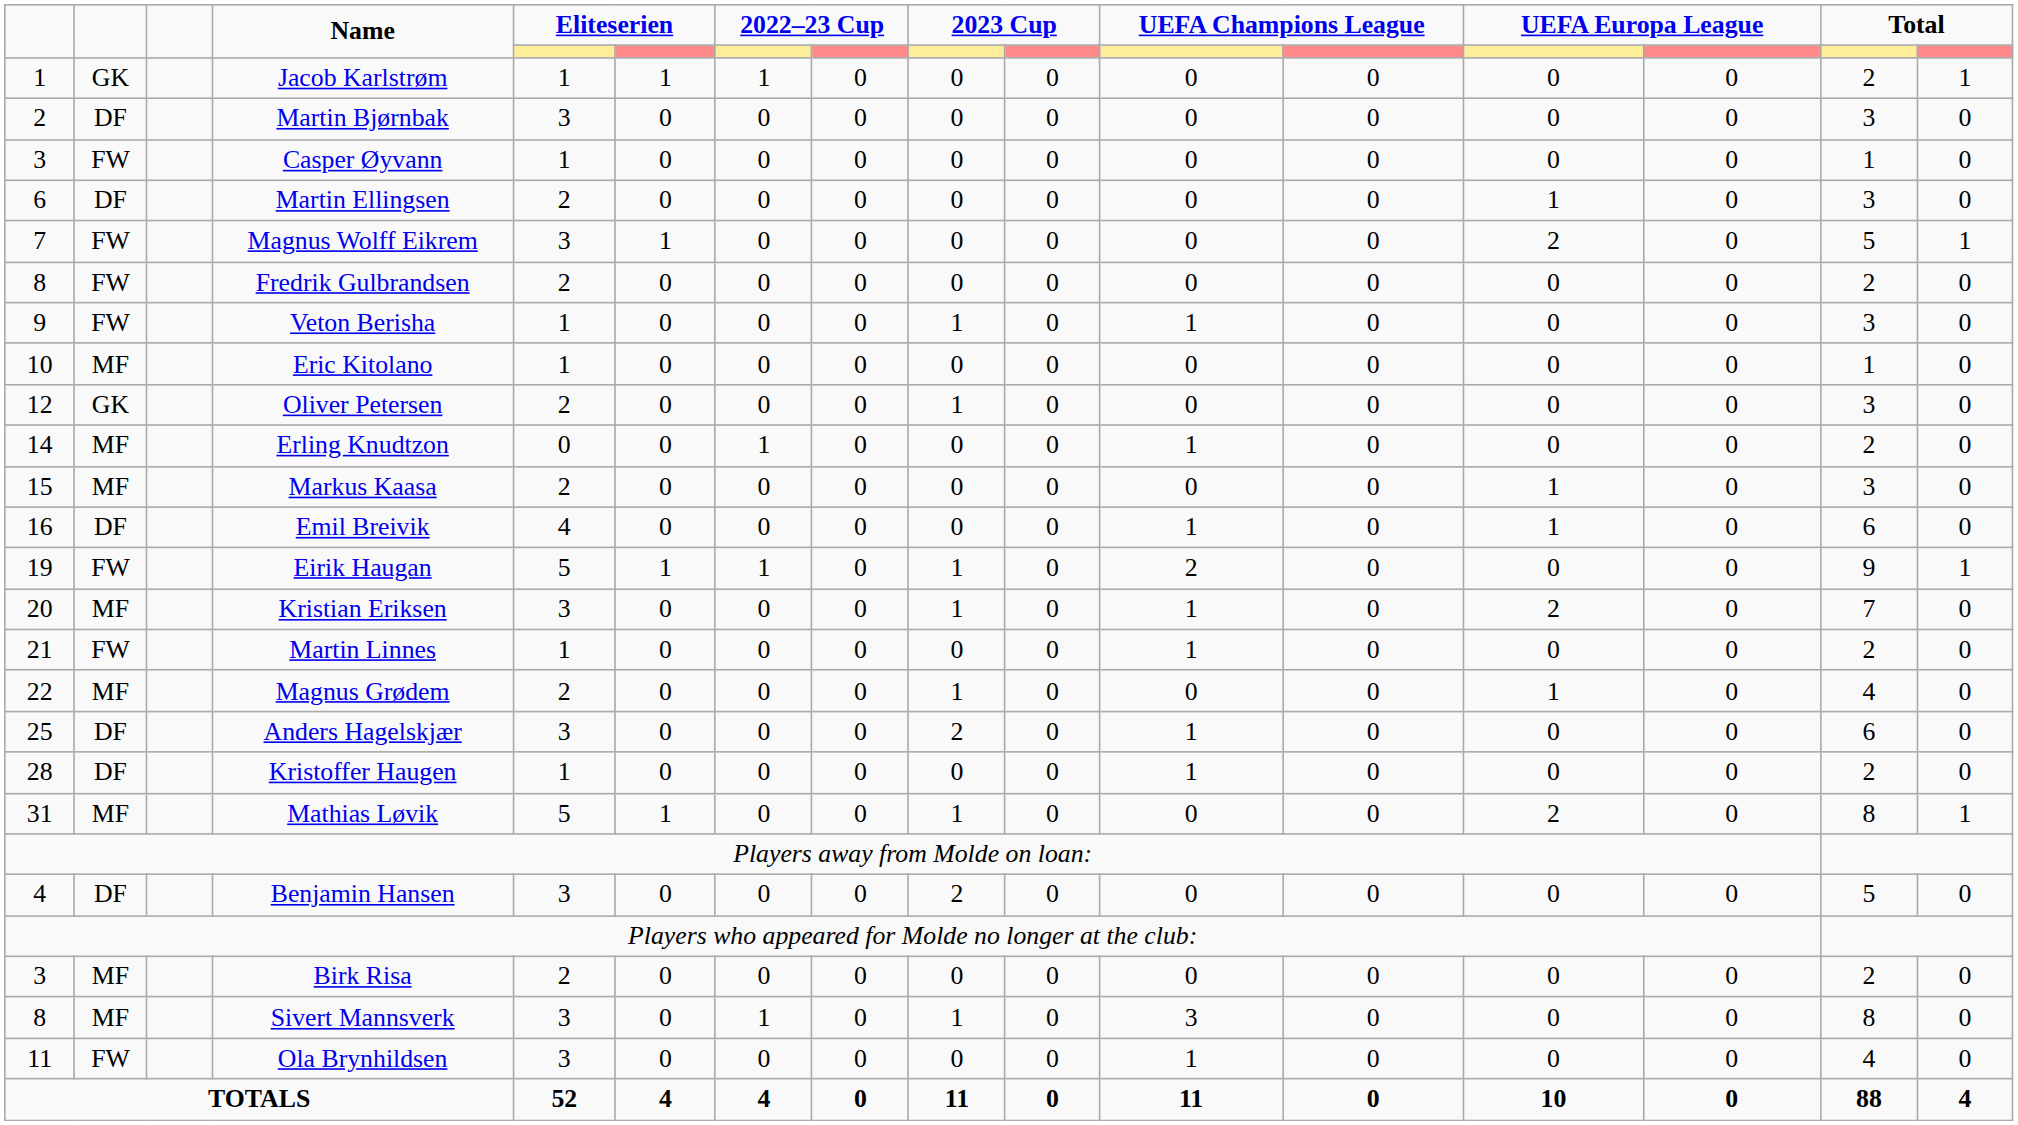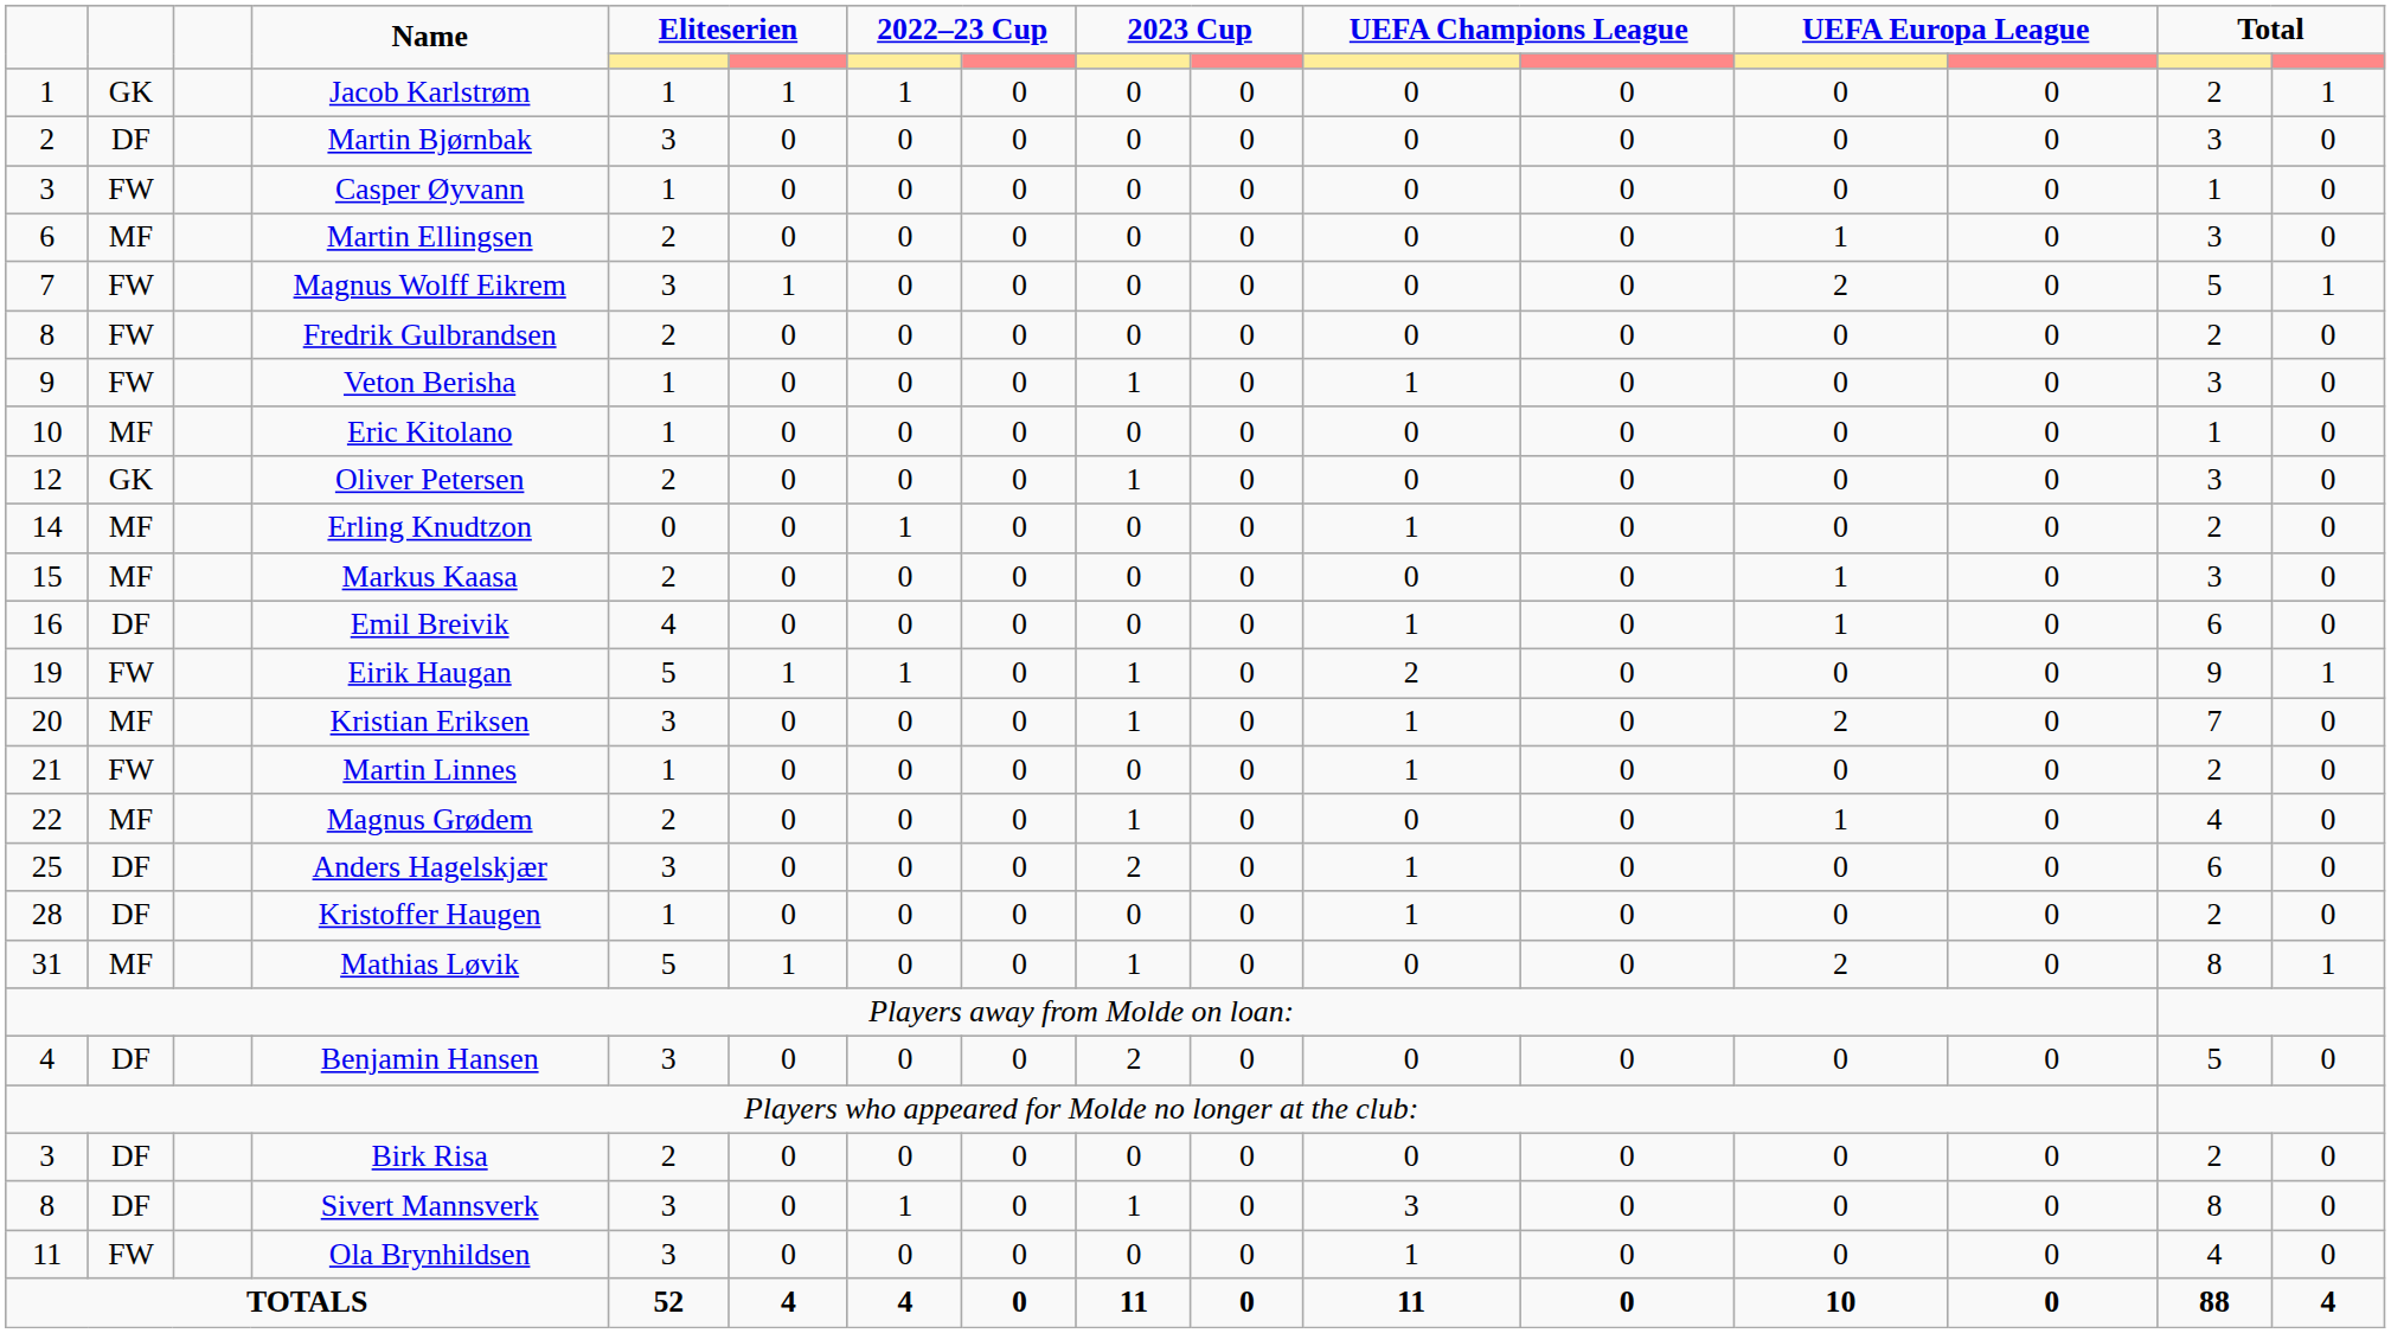Martin Ellingsen | column 2: DF -> MF
Birk Risa | column 2: MF -> DF
Sivert Mannsverk | column 2: MF -> DF
